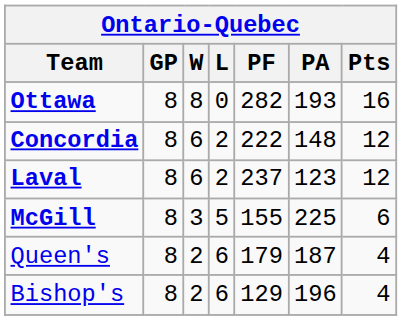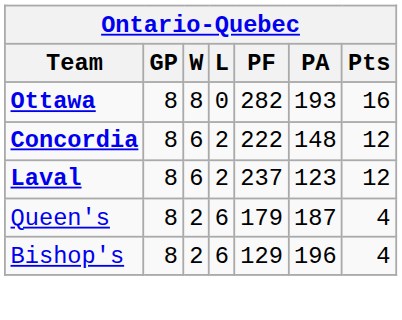- row: McGill | 8 | 3 | 5 | 155 | 225 | 6
